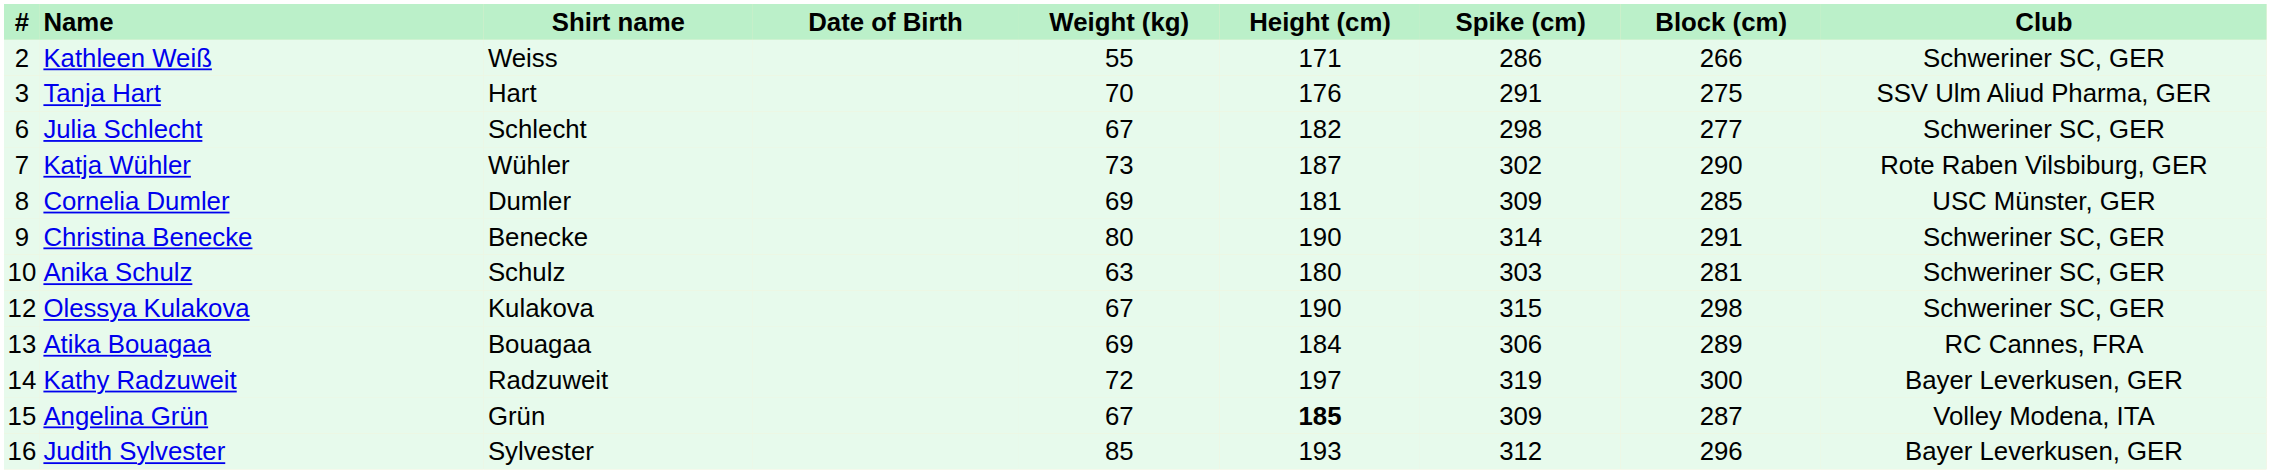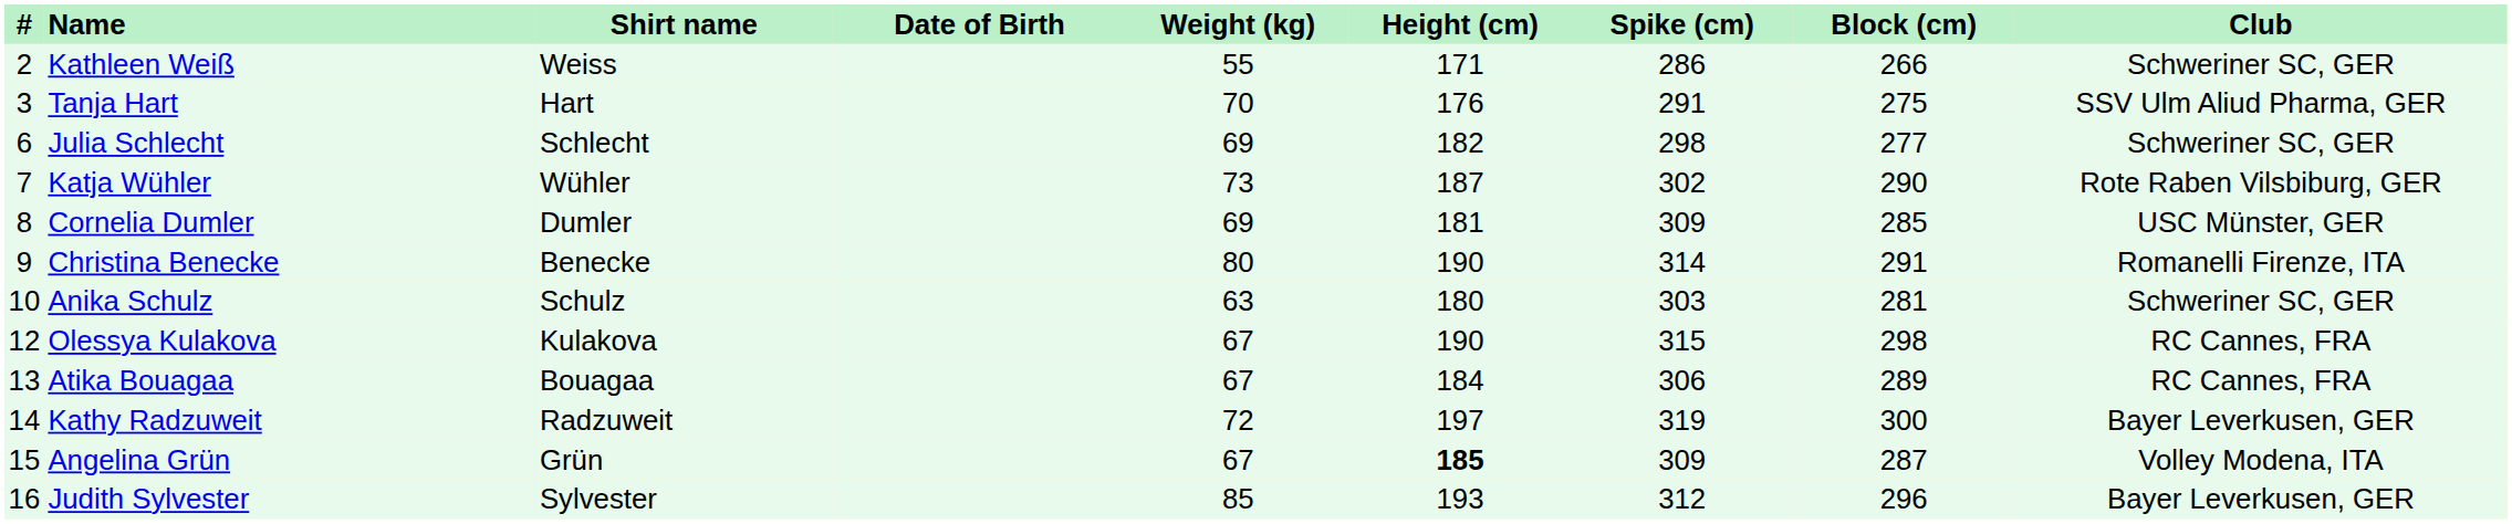Julia Schlecht | Weight (kg): 67 -> 69
Christina Benecke | Club: Schweriner SC, GER -> Romanelli Firenze, ITA
Olessya Kulakova | Club: Schweriner SC, GER -> RC Cannes, FRA
Atika Bouagaa | Weight (kg): 69 -> 67
